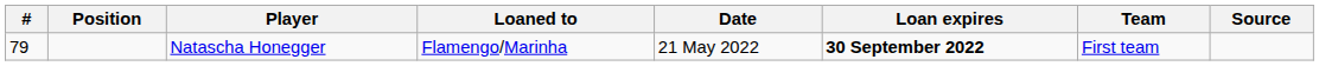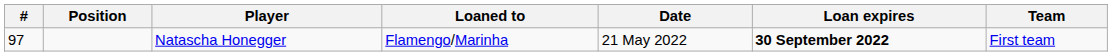- column: Source
Natascha Honegger | #: 79 -> 97
